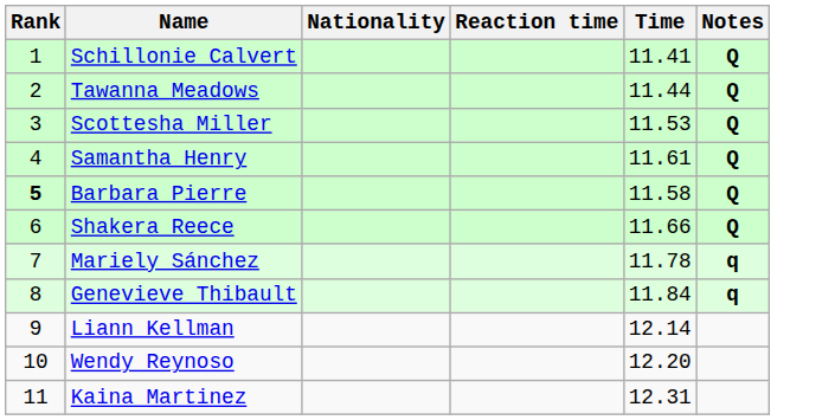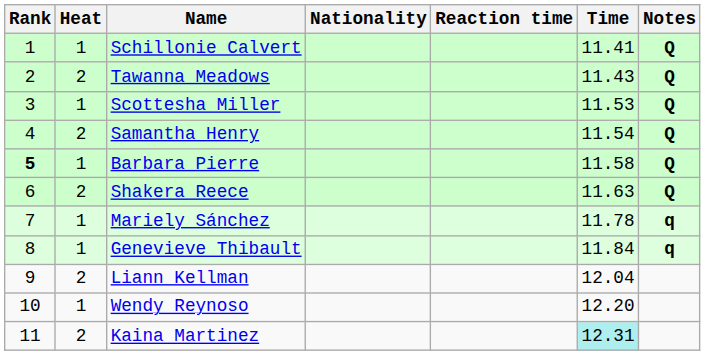+ column: Heat | 1 | 2 | 1 | 2 | 1 | 2 | 1 | 1 | 2 | 1 | 2
Tawanna Meadows | Time: 11.44 -> 11.43
Samantha Henry | Time: 11.61 -> 11.54
Shakera Reece | Time: 11.66 -> 11.63
Liann Kellman | Time: 12.14 -> 12.04
Kaina Martinez | Time: no background -> paleturquoise background
